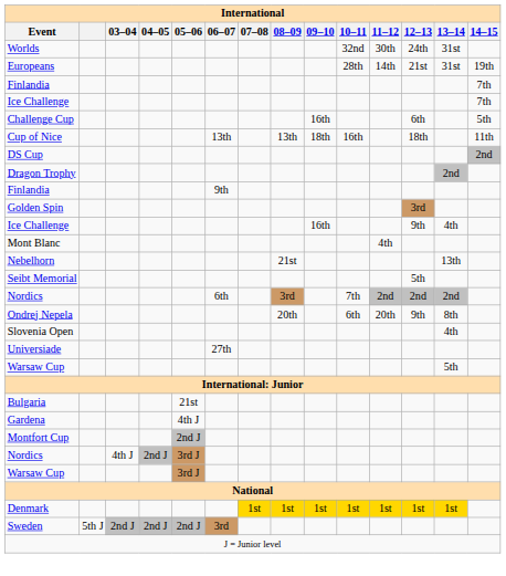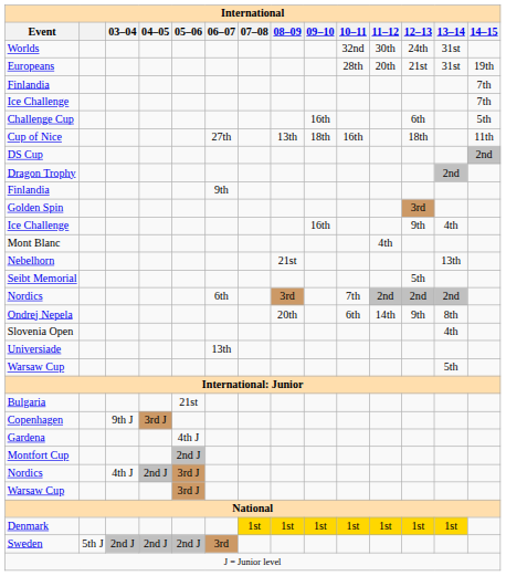Europeans | 11–12: 14th -> 20th
Cup of Nice | 06–07: 13th -> 27th
Ondrej Nepela | 11–12: 20th -> 14th
Universiade | 06–07: 27th -> 13th
+ row: Copenhagen | 9th J | 3rd J
